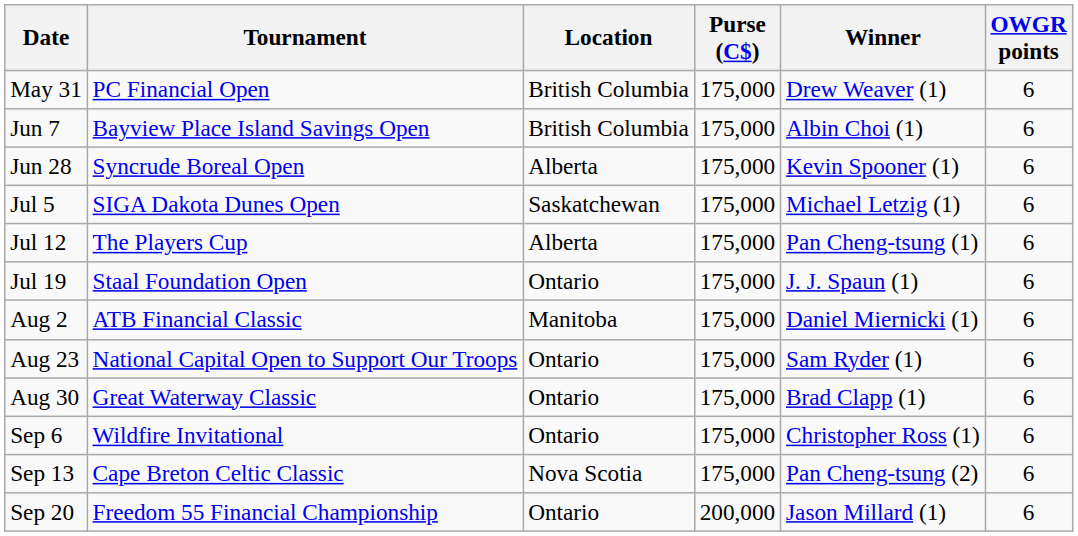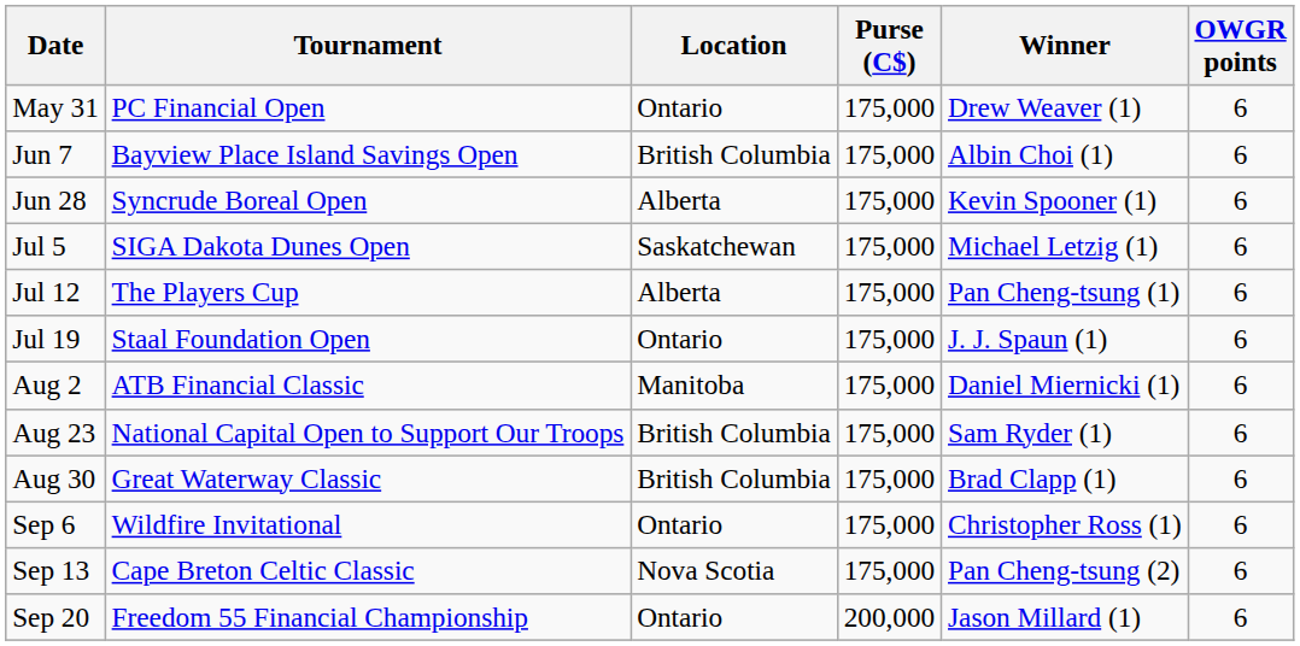May 31 | Location: British Columbia -> Ontario
Aug 23 | Location: Ontario -> British Columbia
Aug 30 | Location: Ontario -> British Columbia
